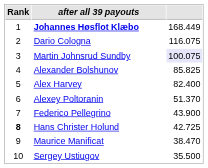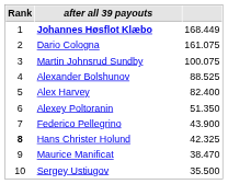Dario Cologna | column 3: 116.075 -> 161.075
Martin Johnsrud Sundby | column 3: lavender background -> no background
Alexander Bolshunov | column 3: 85.825 -> 88.525
Alexey Poltoranin | column 3: 51.370 -> 51.350
Hans Christer Holund | column 3: 42.725 -> 42.325
